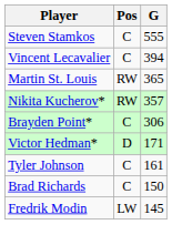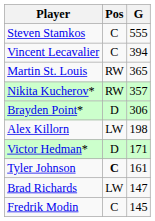Brayden Point* | Pos: C -> D
+ row: Alex Killorn | LW | 198
Tyler Johnson | Pos: normal -> bold
Brad Richards | Pos: C -> LW
Brad Richards | G: 150 -> 147
Fredrik Modin | Pos: LW -> C
